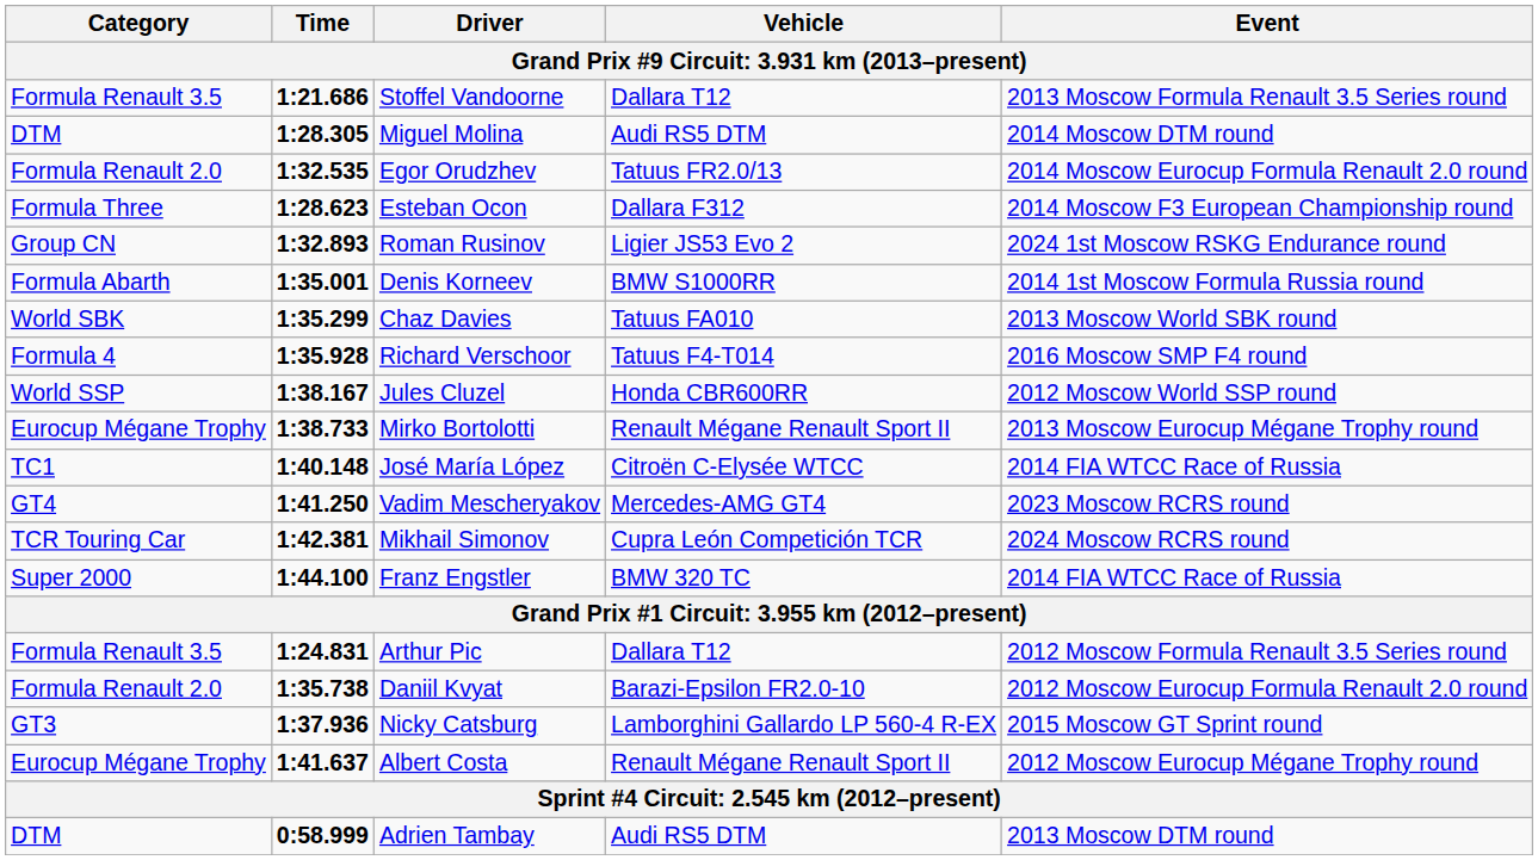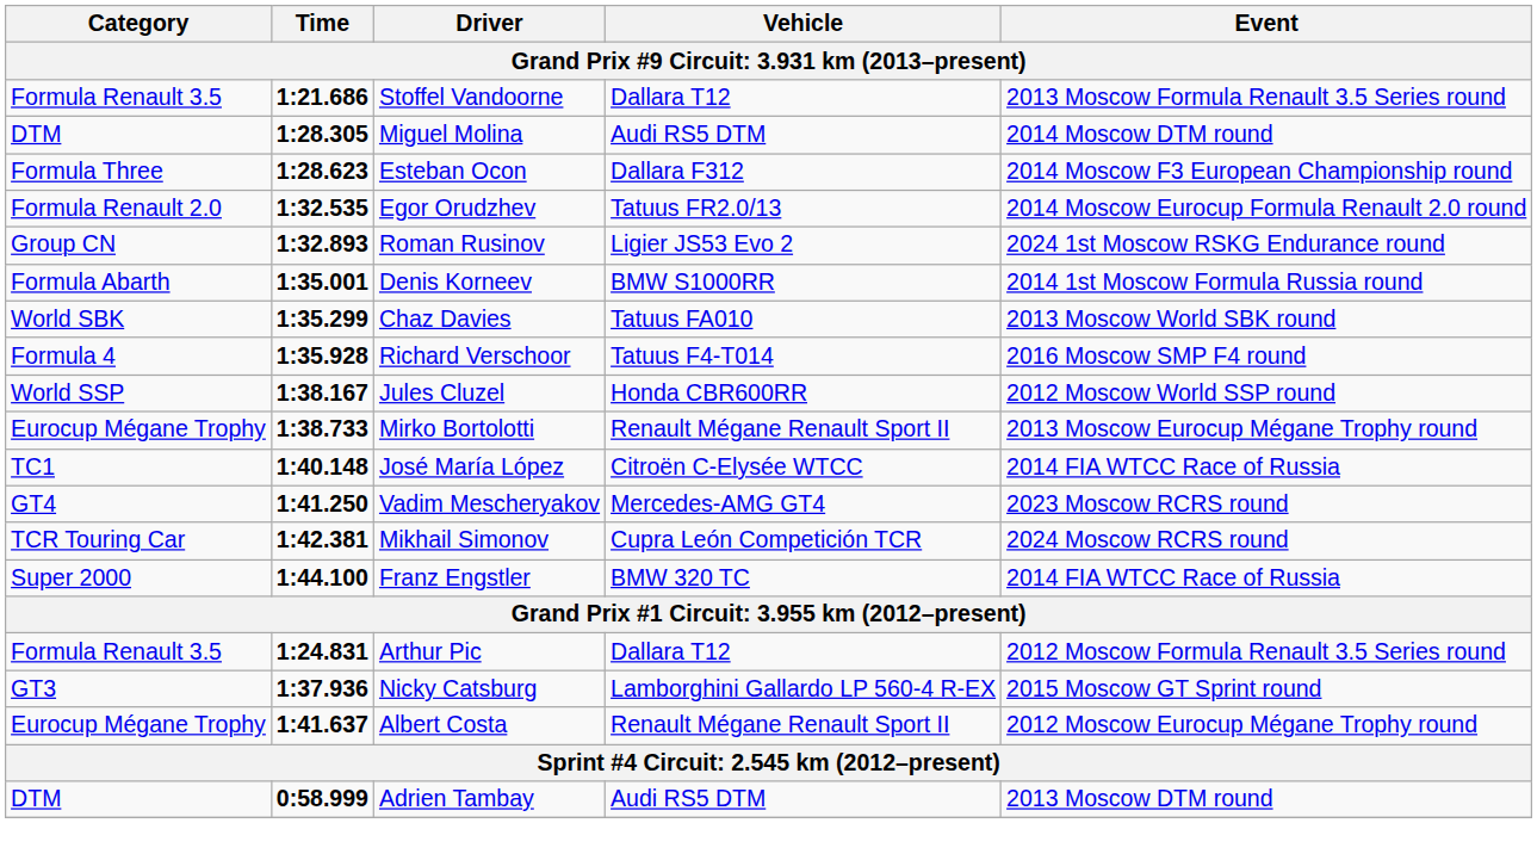rows swapped: Esteban Ocon <-> Egor Orudzhev
- row: Formula Renault 2.0 | 1:35.738 | Daniil Kvyat | Barazi-Epsilon FR2.0-10 | 2012 Moscow Eurocup Formula Renault 2.0 round
